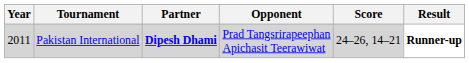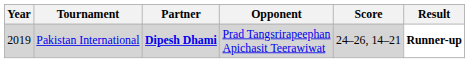Pakistan International | Year: 2011 -> 2019
